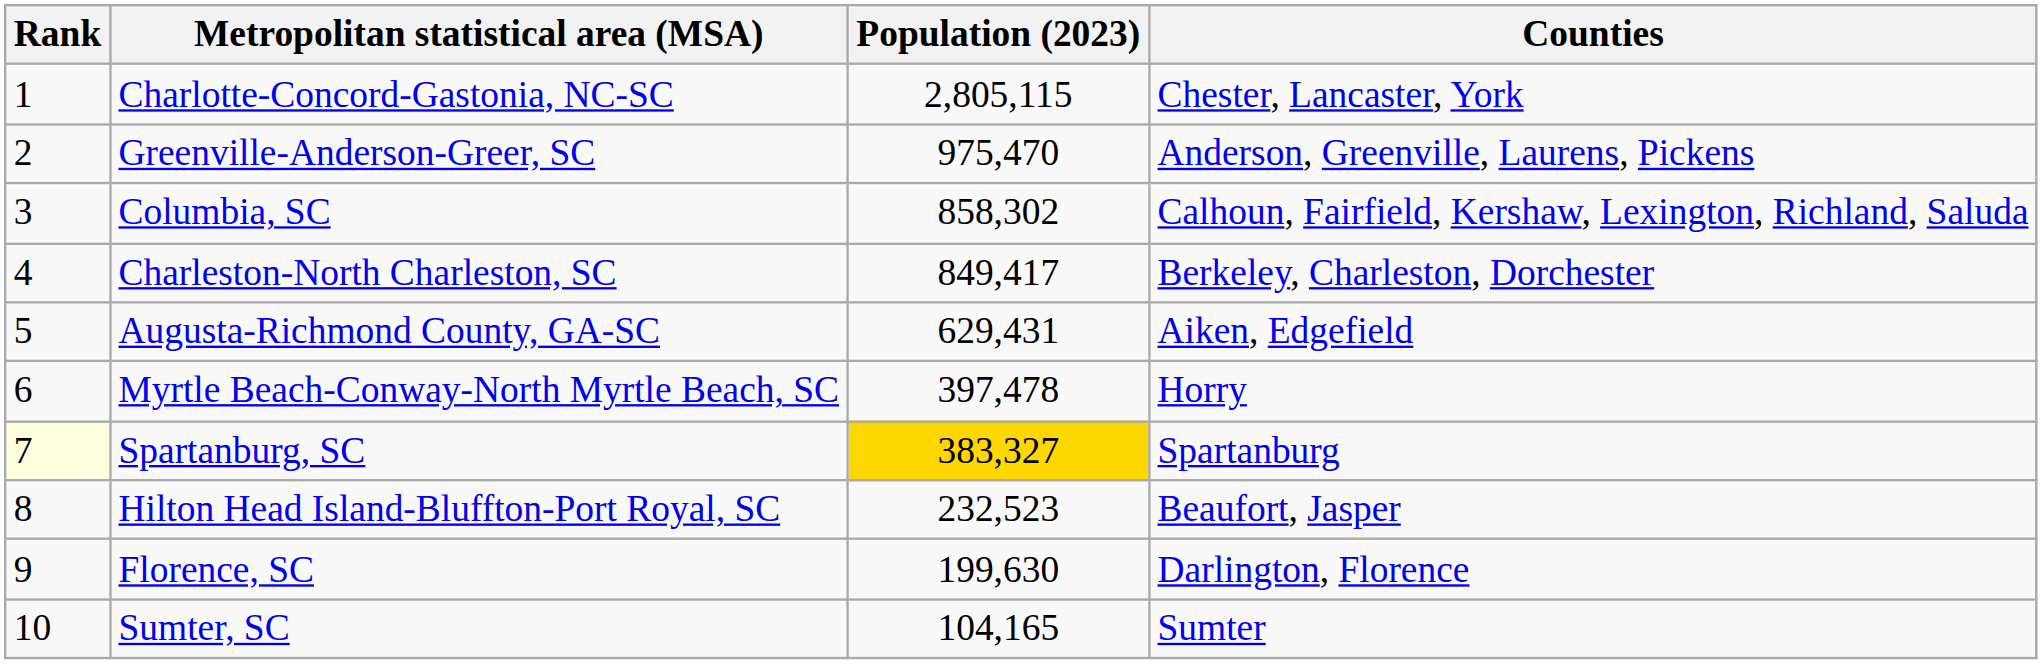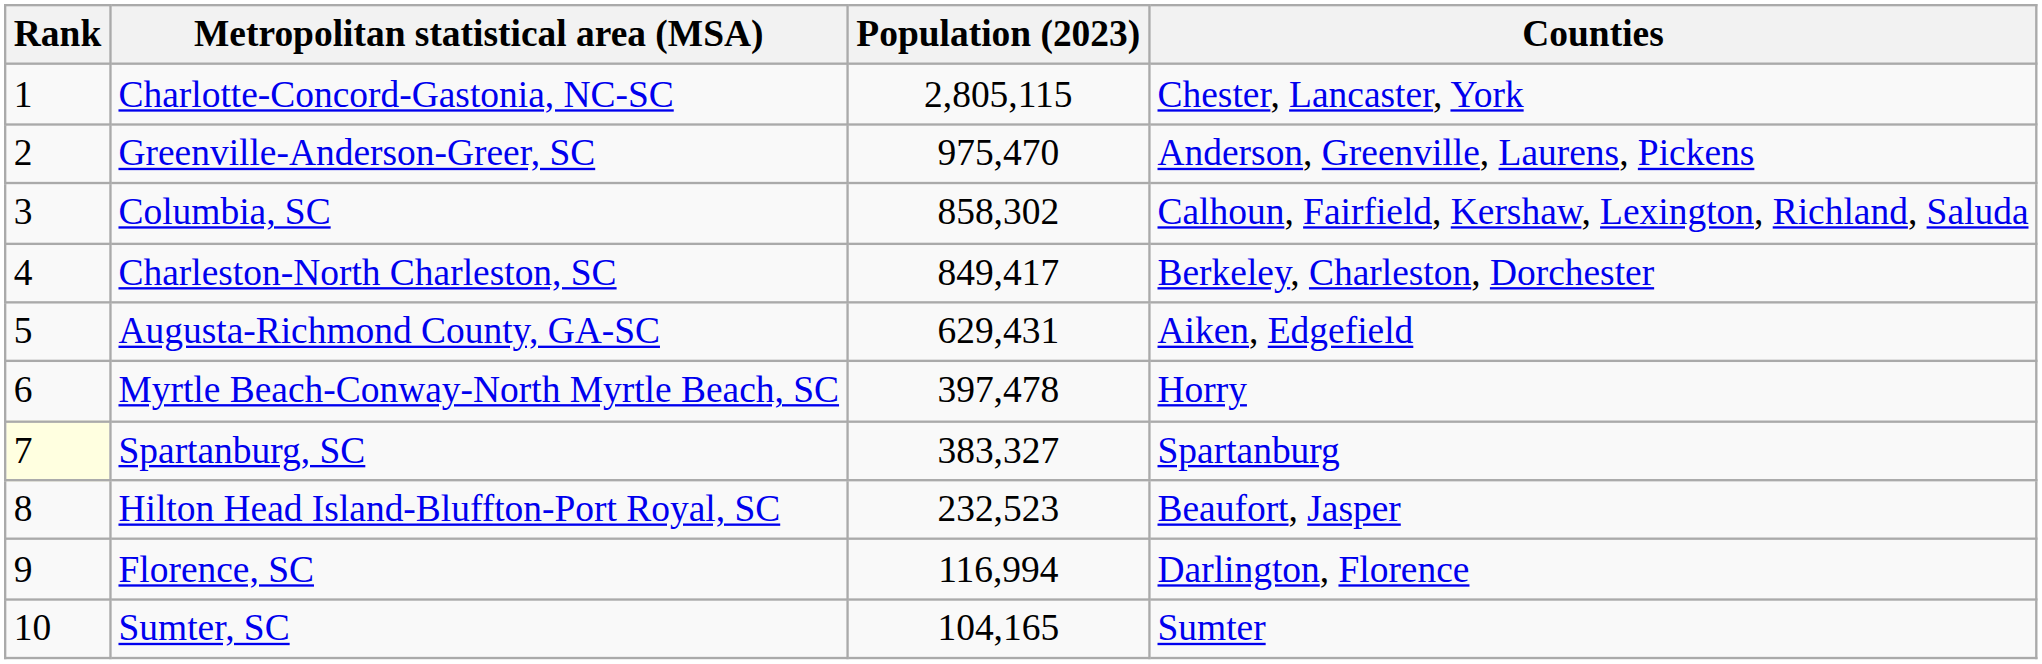Spartanburg, SC | Population (2023): gold background -> no background
Florence, SC | Population (2023): 199,630 -> 116,994
